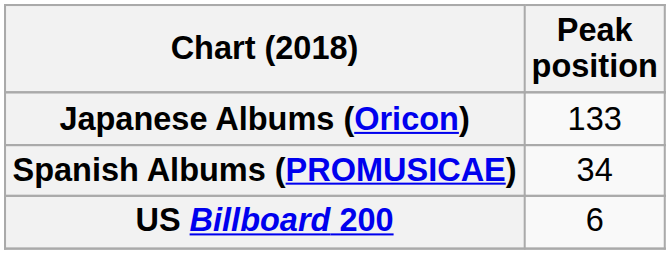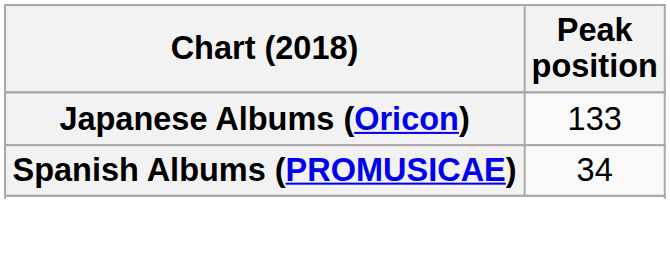- row: US Billboard 200 | 6
